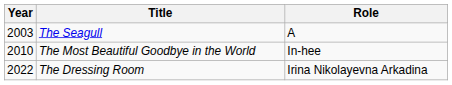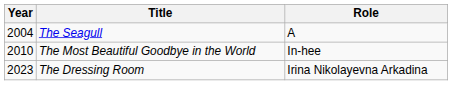The Seagull | Year: 2003 -> 2004
The Dressing Room | Year: 2022 -> 2023
